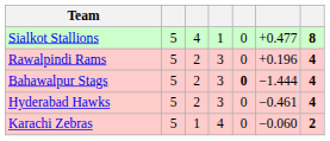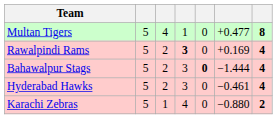+ row: Multan Tigers | 5 | 4 | 1 | 0 | +0.477 | 8
- row: Sialkot Stallions | 5 | 4 | 1 | 0 | +0.477 | 8
Rawalpindi Rams | column 4: normal -> bold
Rawalpindi Rams | column 6: +0.196 -> +0.169
Karachi Zebras | column 6: −0.060 -> −0.880
